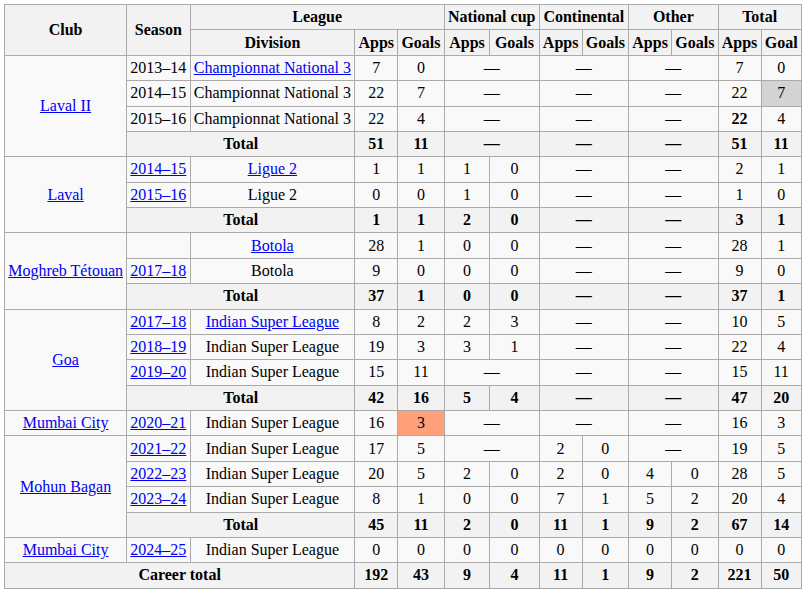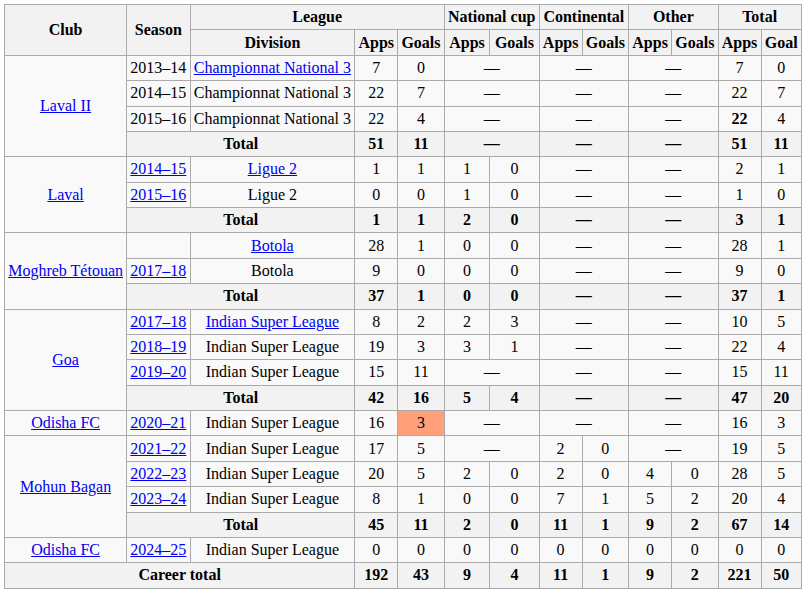2014–15 / 22 | Total / Goal: lightgrey background -> no background
2020–21 | Club: Mumbai City -> Odisha FC
2024–25 | Club: Mumbai City -> Odisha FC
